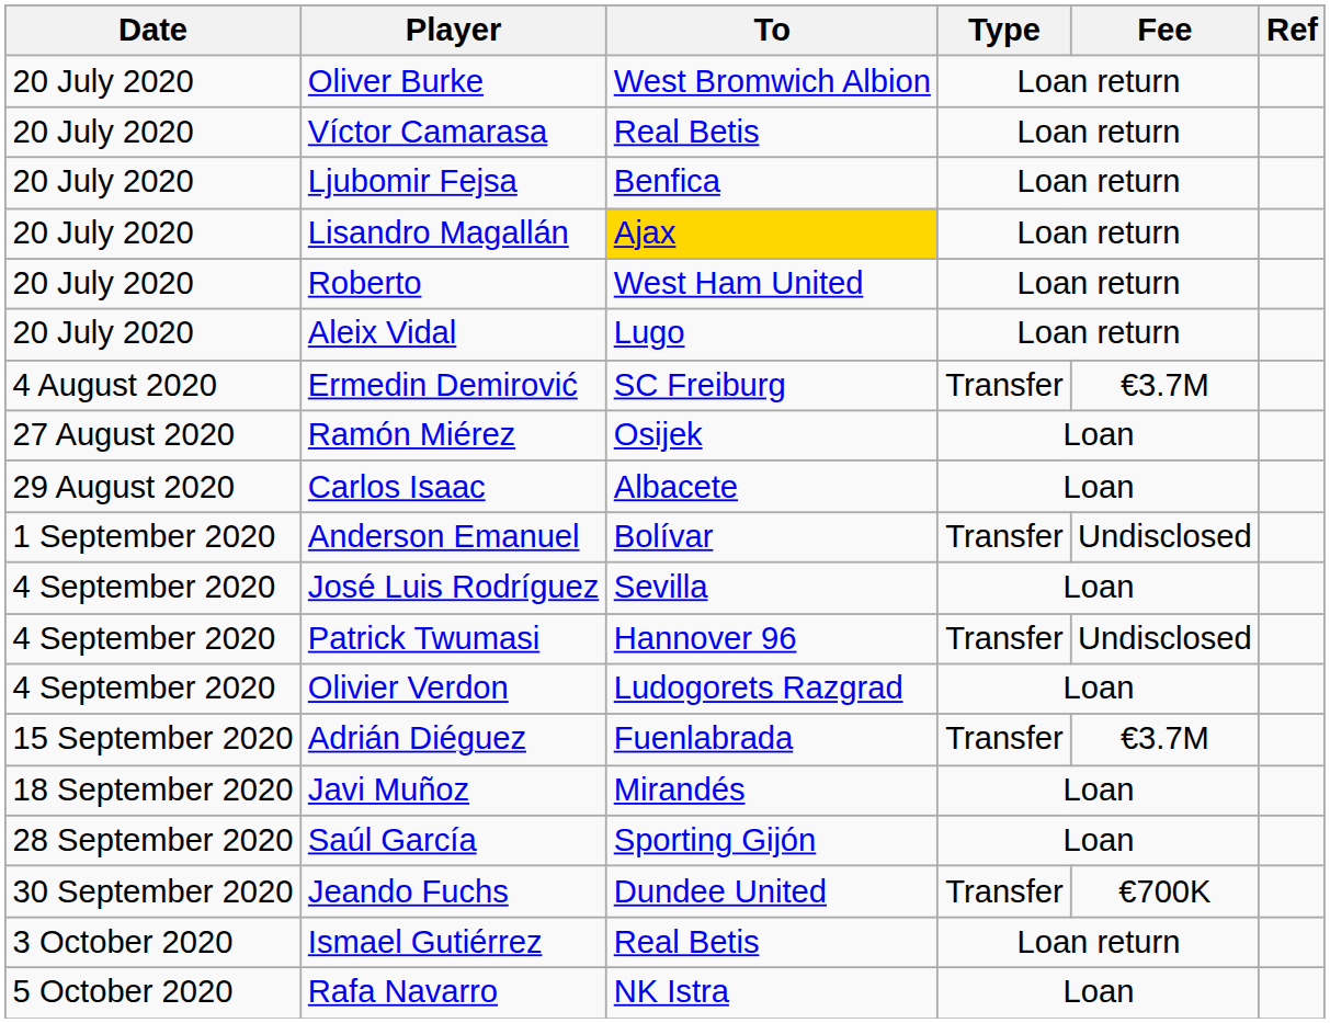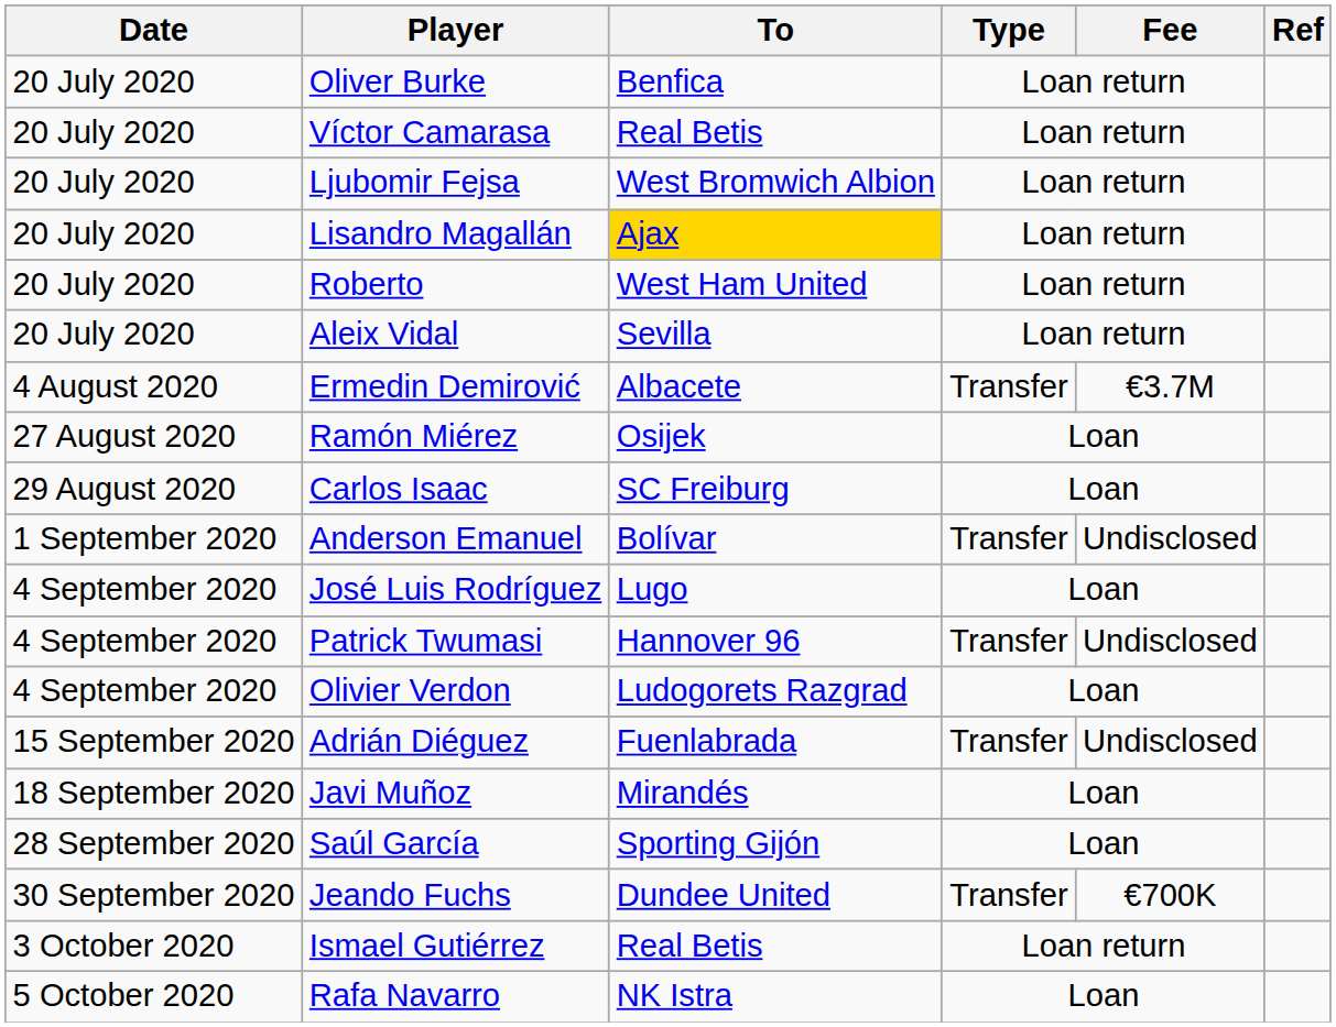Oliver Burke | To: West Bromwich Albion -> Benfica
Ljubomir Fejsa | To: Benfica -> West Bromwich Albion
Aleix Vidal | To: Lugo -> Sevilla
Ermedin Demirović | To: SC Freiburg -> Albacete
Carlos Isaac | To: Albacete -> SC Freiburg
José Luis Rodríguez | To: Sevilla -> Lugo
Adrián Diéguez | Fee: €3.7M -> Undisclosed
